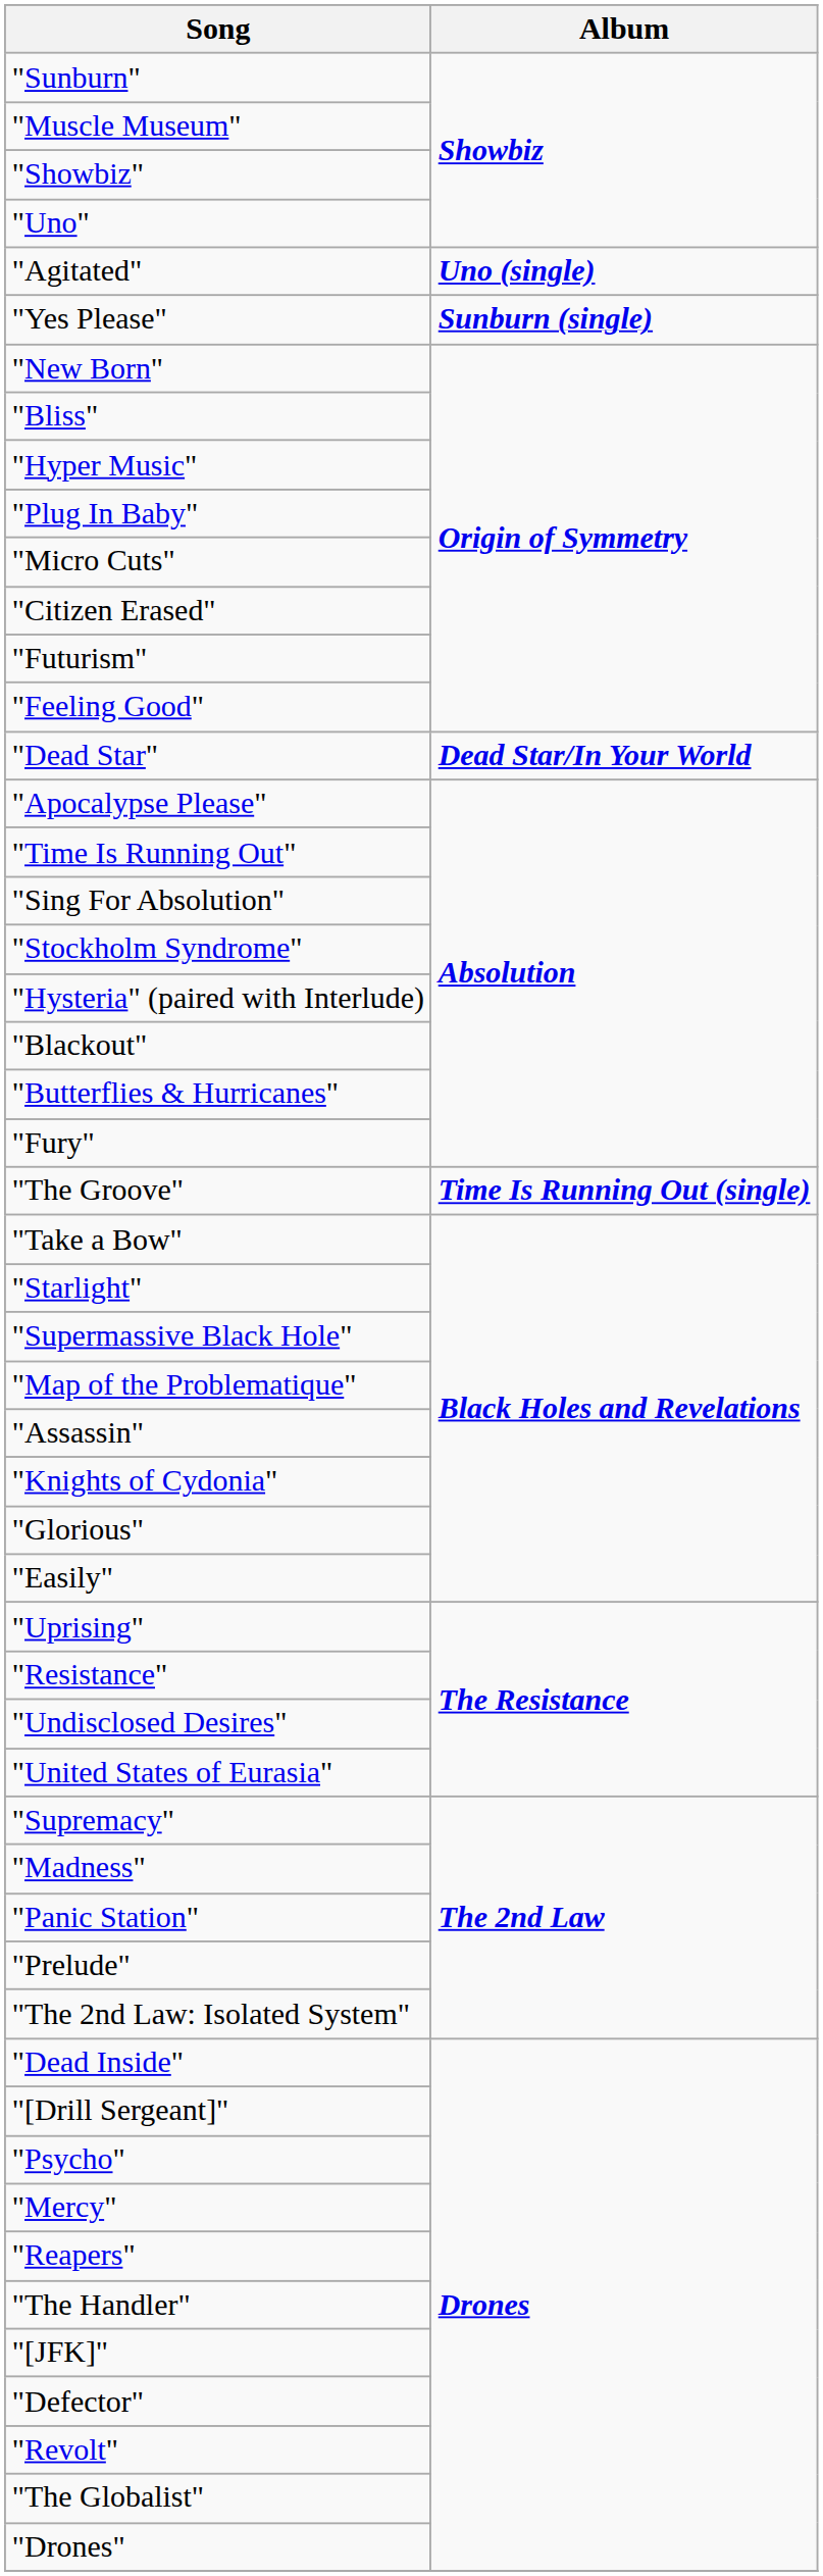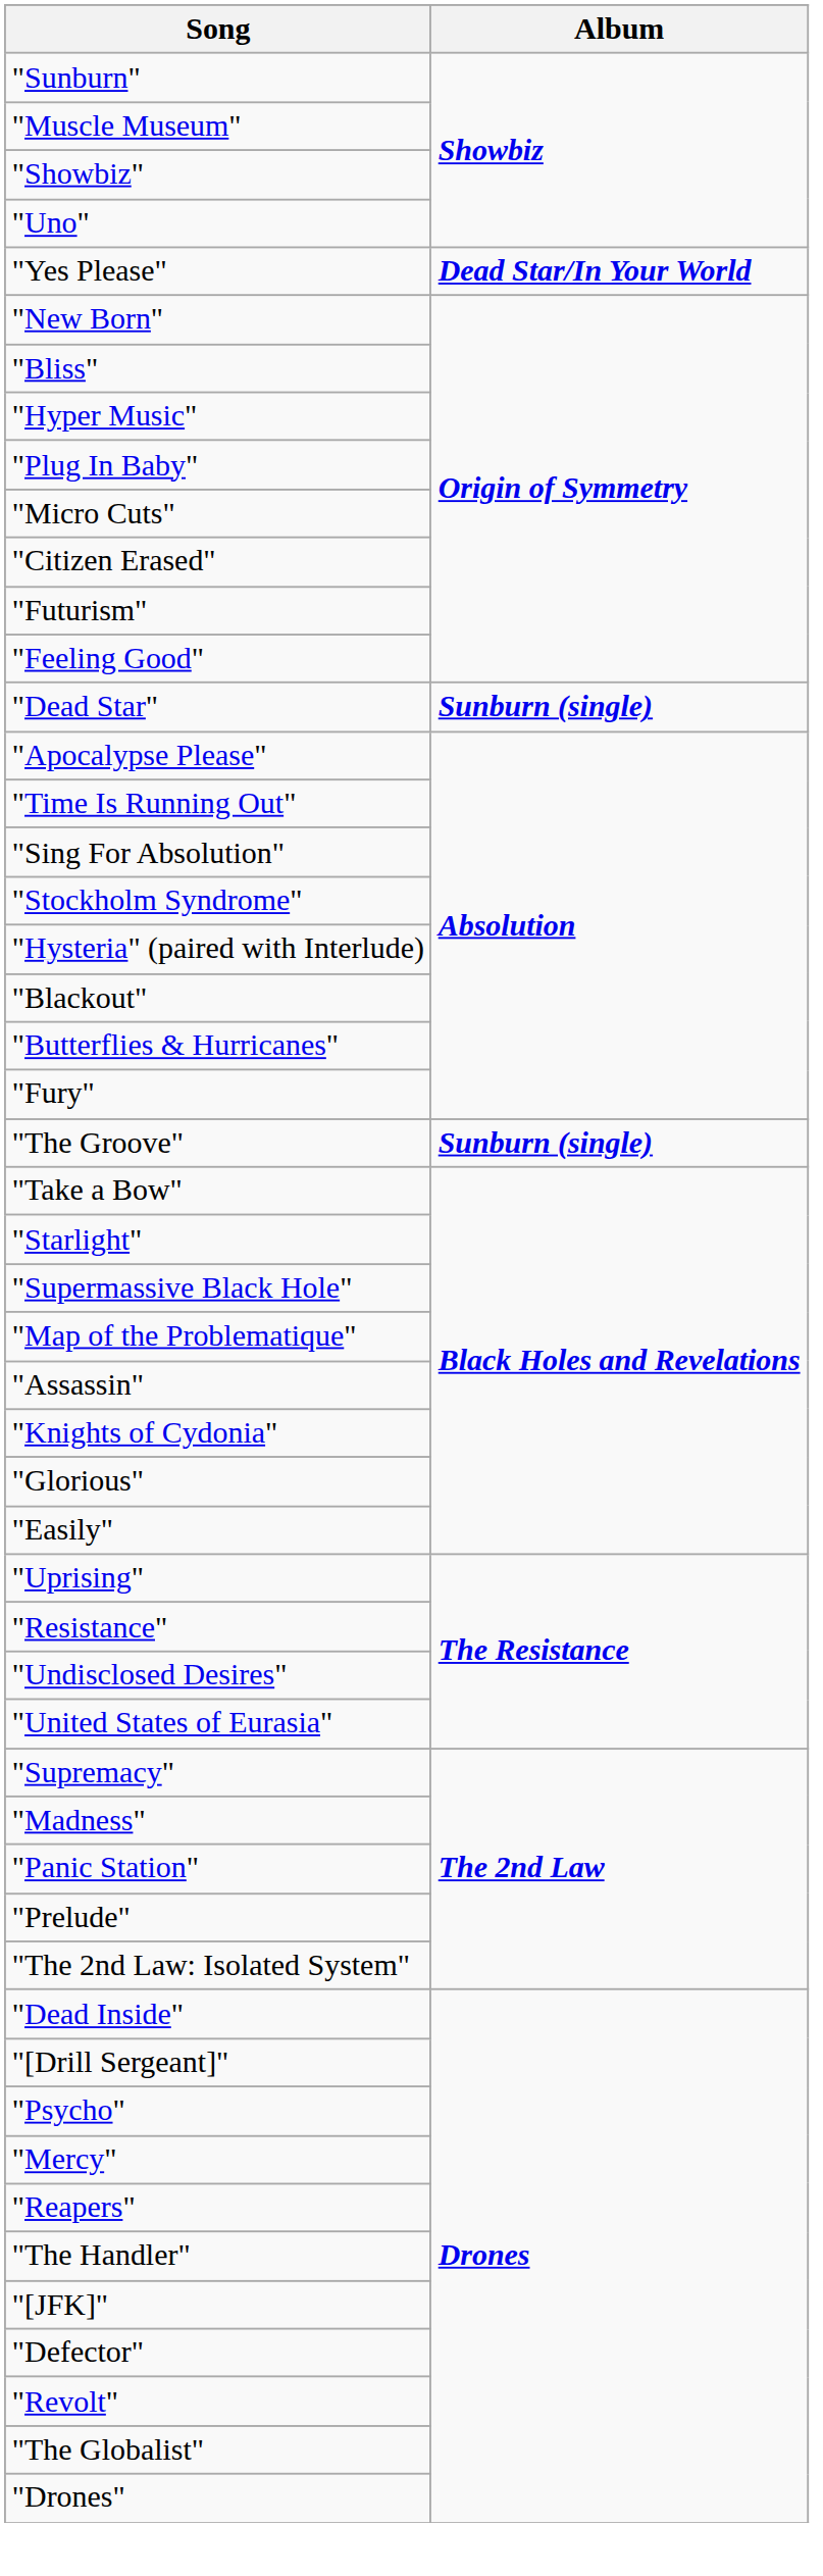- row: "Agitated" | Uno (single)
"Yes Please" | Album: Sunburn (single) -> Dead Star/In Your World
"Dead Star" | Album: Dead Star/In Your World -> Sunburn (single)
"The Groove" | Album: Time Is Running Out (single) -> Sunburn (single)
